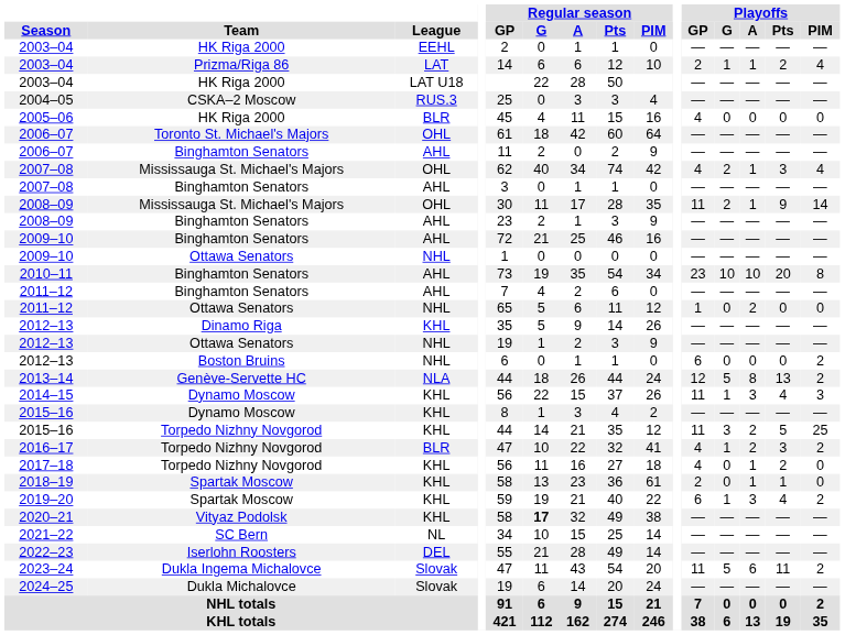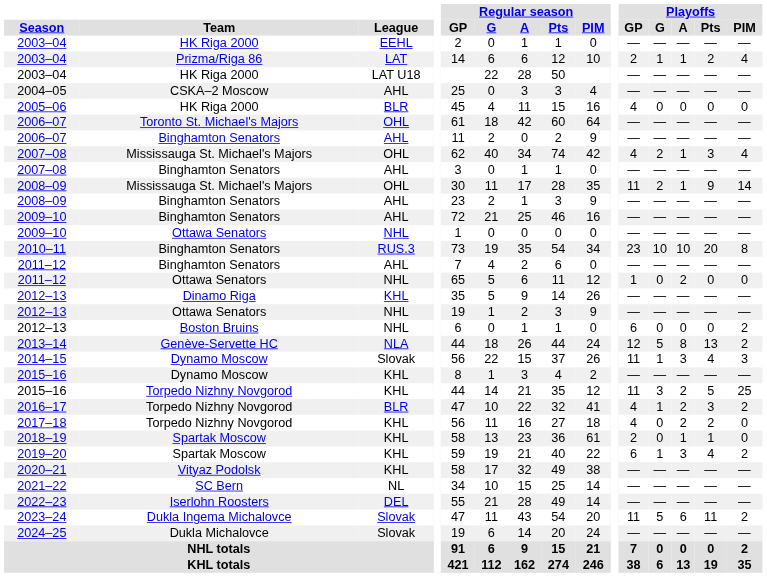2004–05 | League: RUS.3 -> AHL
2010–11 | League: AHL -> RUS.3
2014–15 | League: KHL -> Slovak
2017–18 | Playoffs / A: 1 -> 2
2020–21 | Regular season / G: bold -> normal
